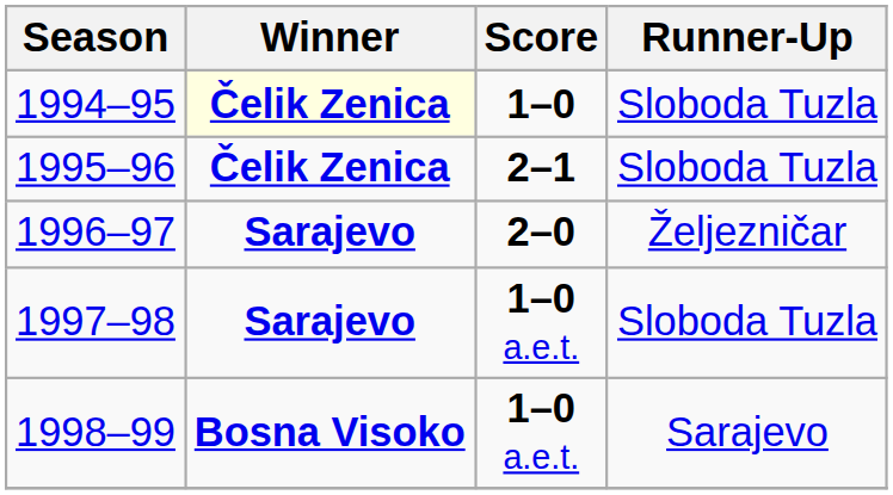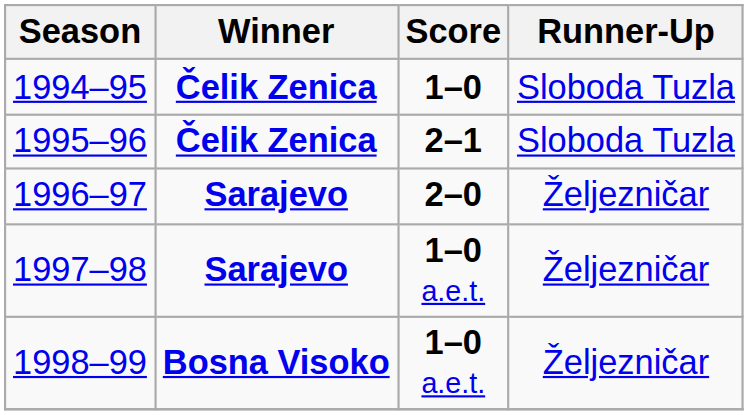1994–95 | Winner: lightyellow background -> no background
1997–98 | Runner-Up: Sloboda Tuzla -> Željezničar
1998–99 | Runner-Up: Sarajevo -> Željezničar
